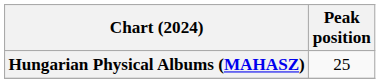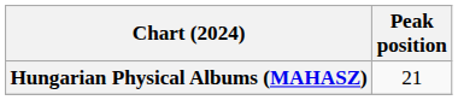Hungarian Physical Albums (MAHASZ) | Peak position: 25 -> 21
